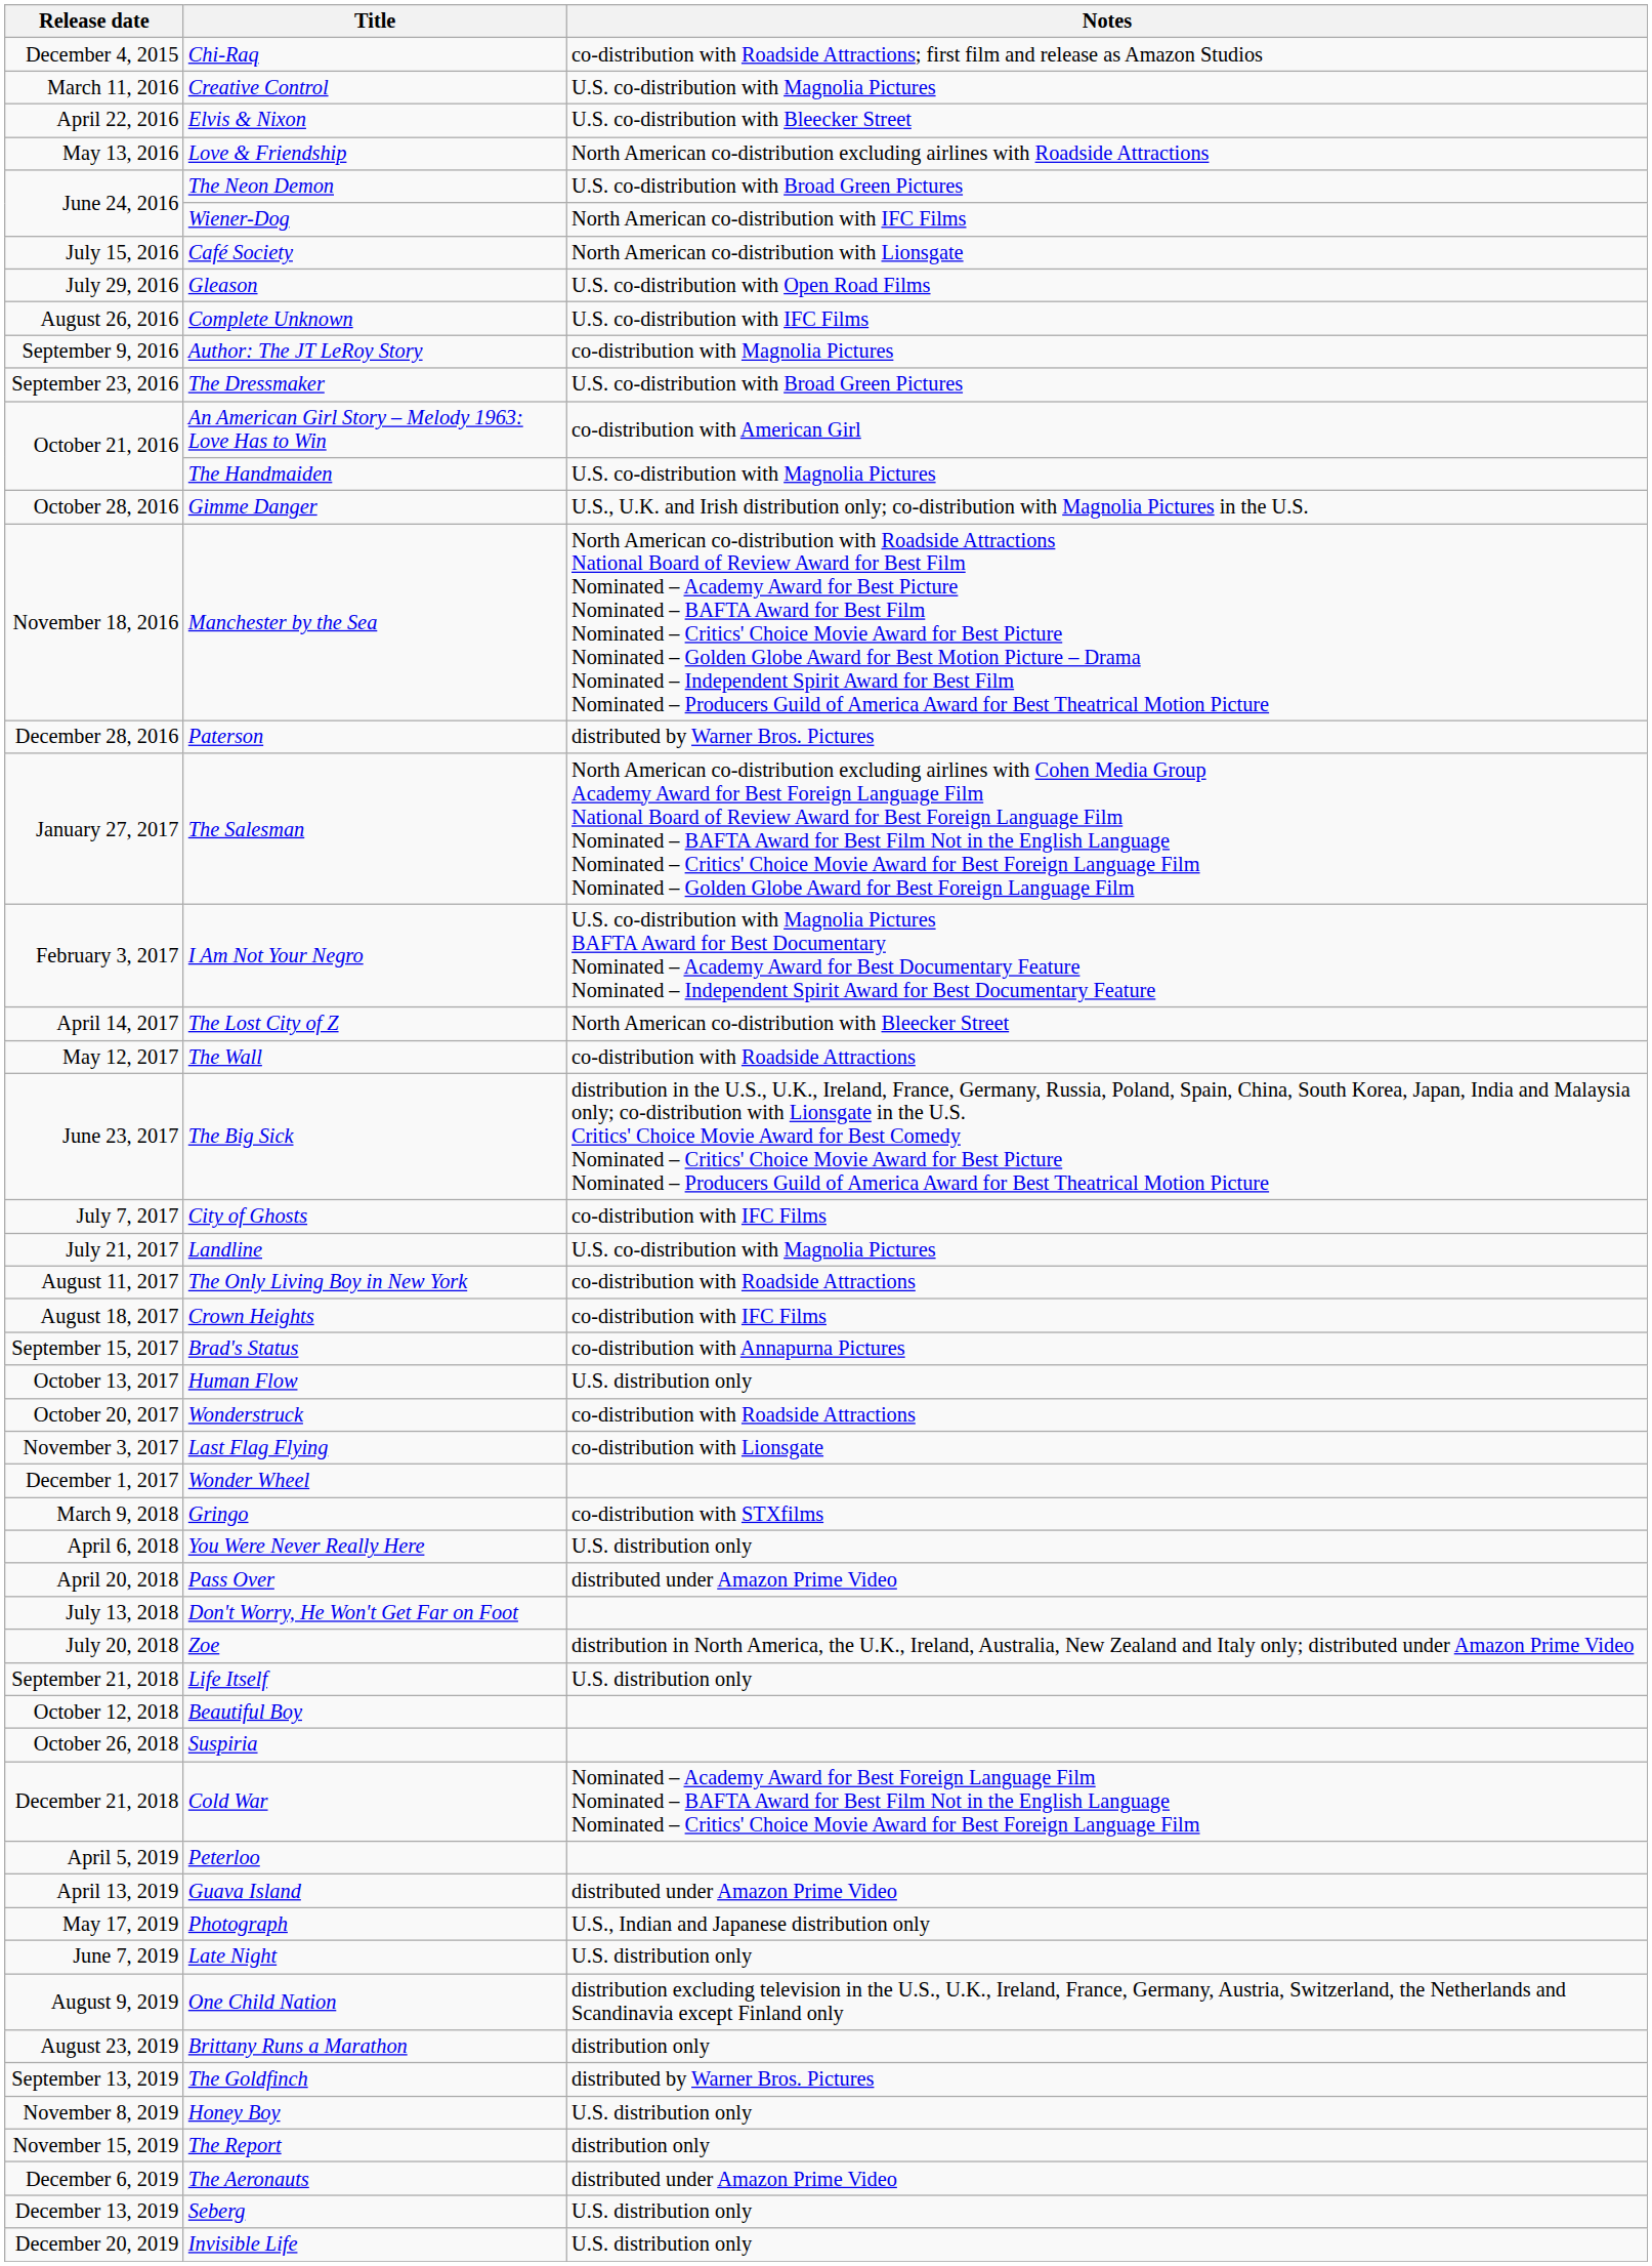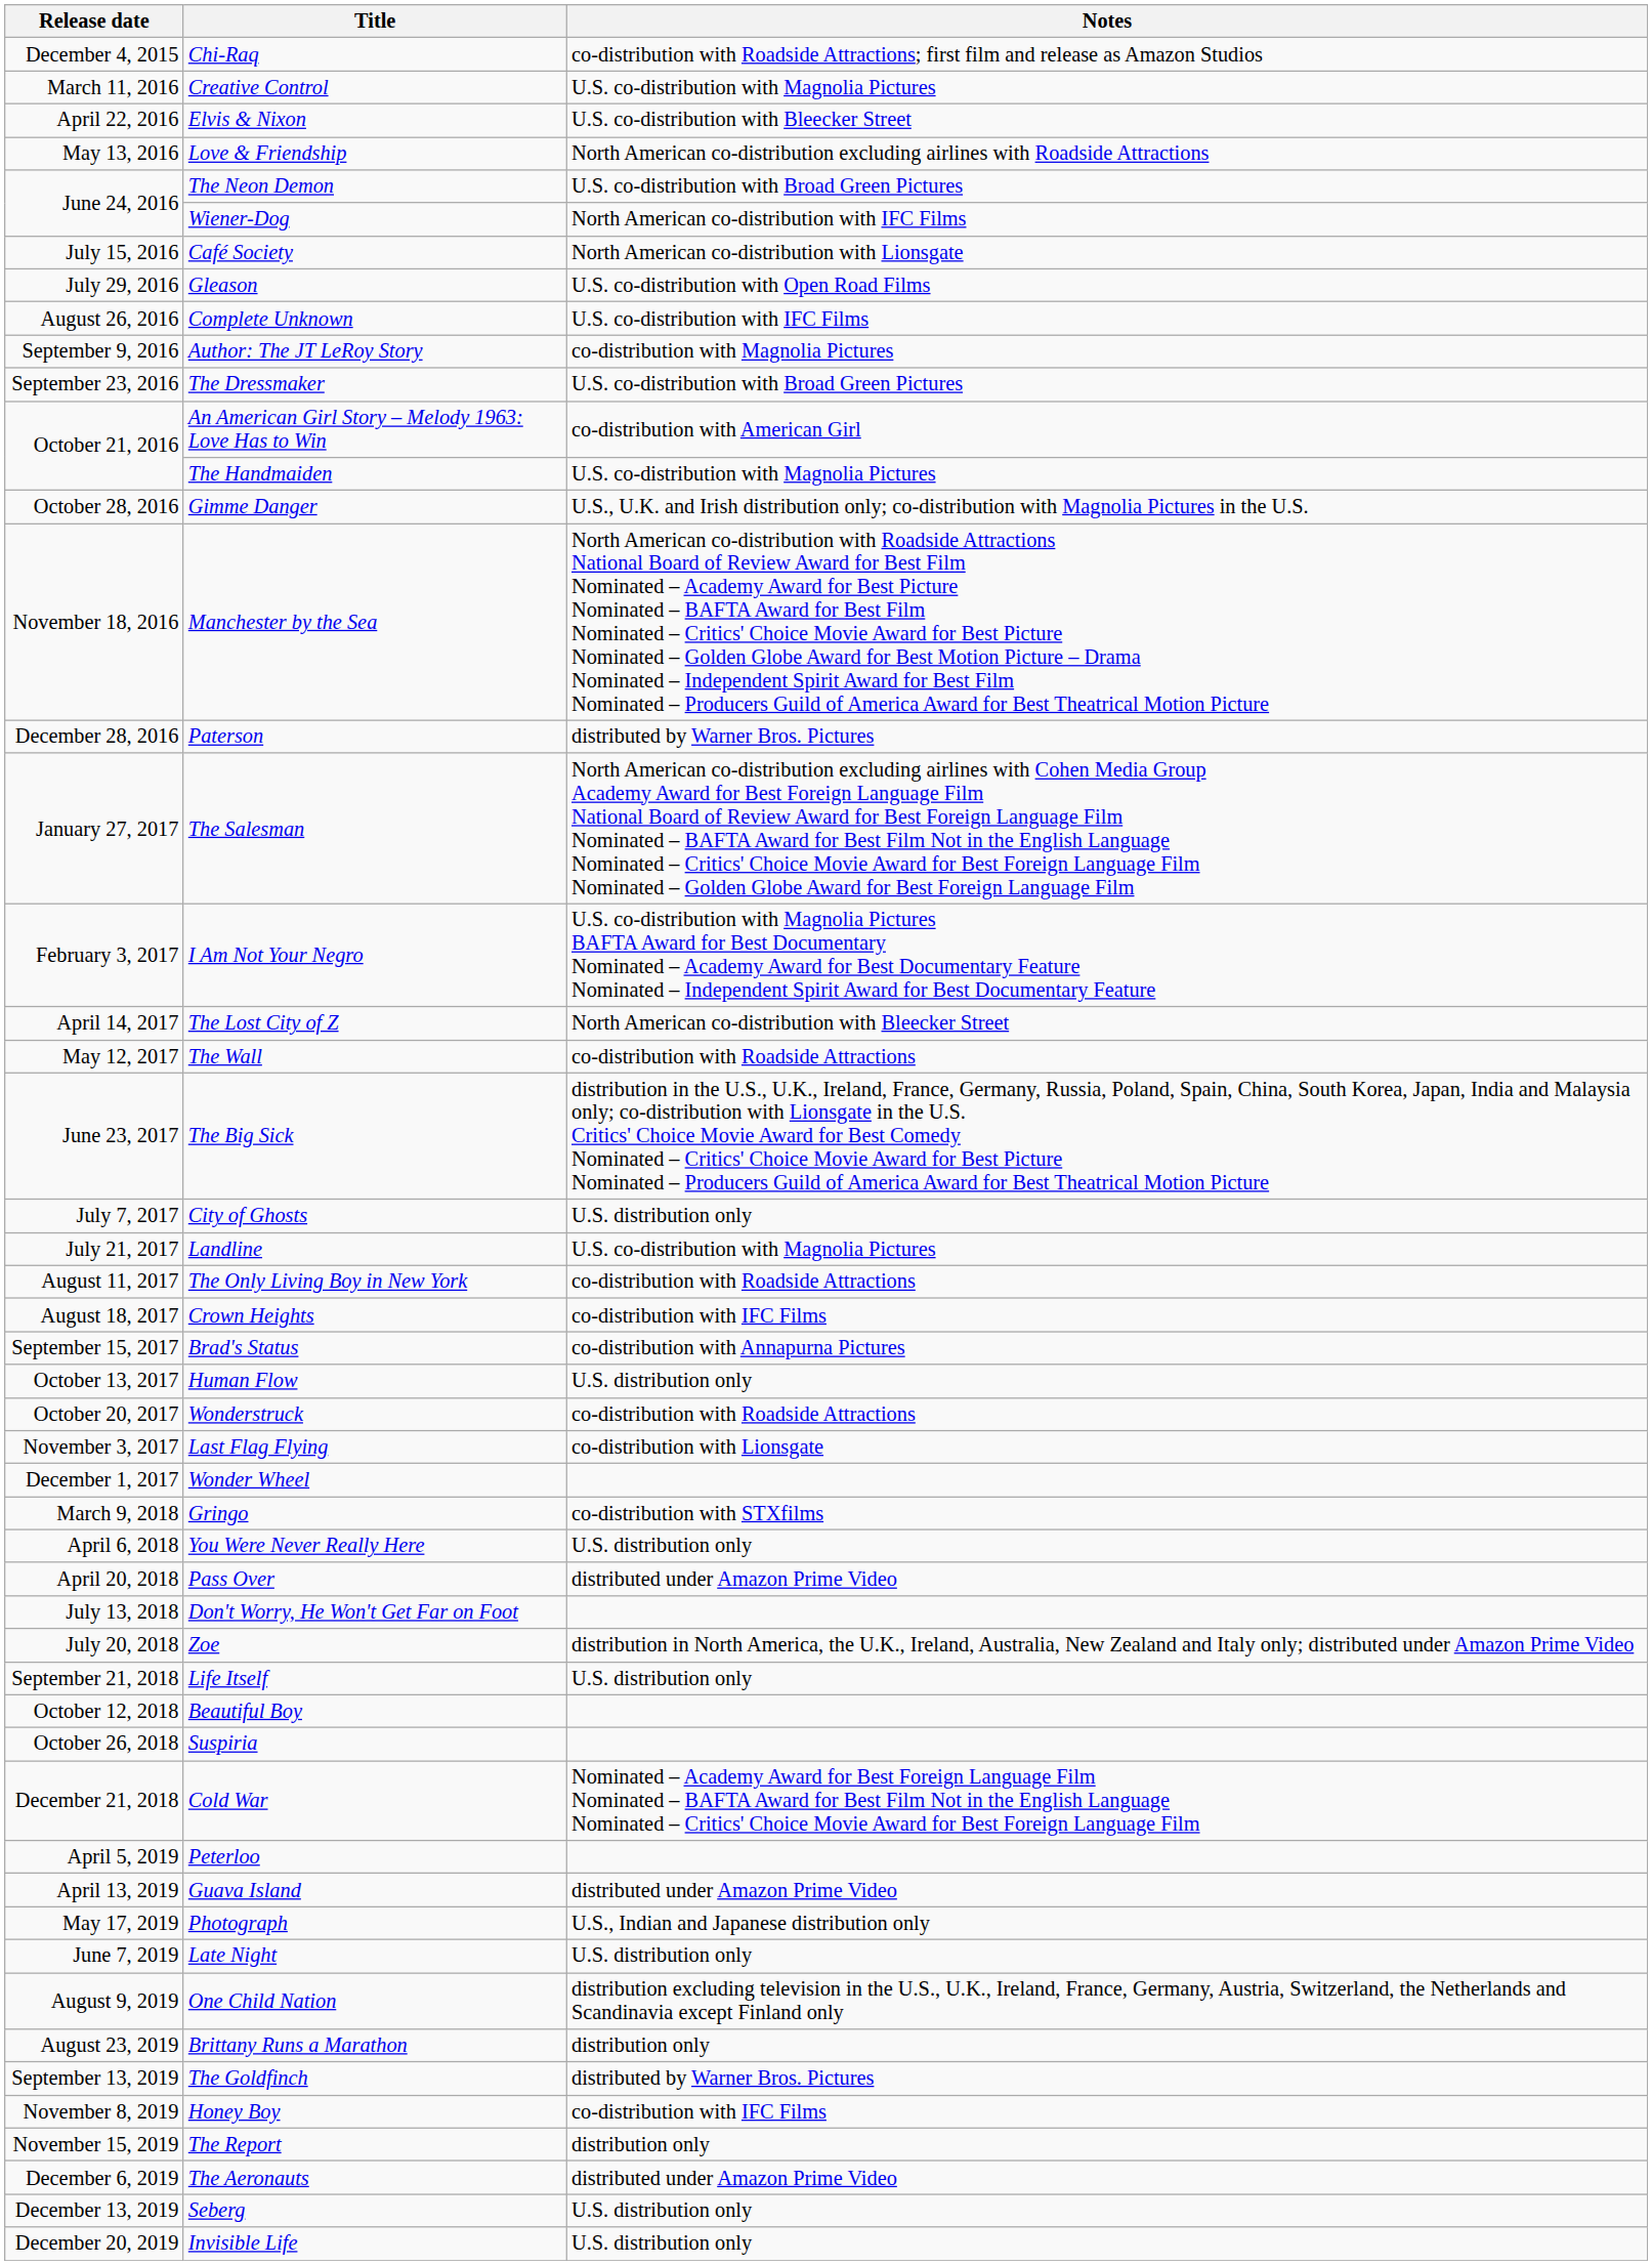City of Ghosts | Notes: co-distribution with IFC Films -> U.S. distribution only
Honey Boy | Notes: U.S. distribution only -> co-distribution with IFC Films
